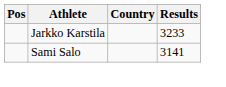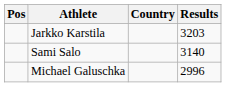Jarkko Karstila | Results: 3233 -> 3203
Sami Salo | Results: 3141 -> 3140
+ row: Michael Galuschka | 2996
